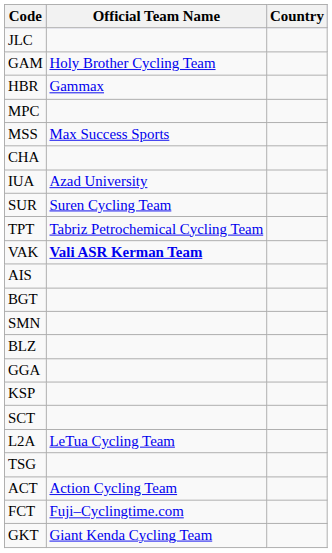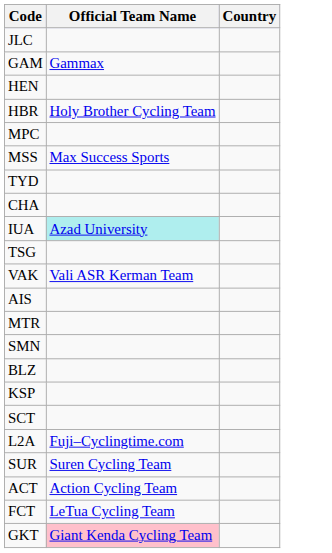GAM | Official Team Name: Holy Brother Cycling Team -> Gammax
+ row: HEN
HBR | Official Team Name: Gammax -> Holy Brother Cycling Team
+ row: TYD
IUA | Official Team Name: no background -> paleturquoise background
rows swapped: SUR <-> TSG
- row: TPT | Tabriz Petrochemical Cycling Team
VAK | Official Team Name: bold -> normal
- row: BGT
+ row: MTR
- row: GGA
L2A | Official Team Name: LeTua Cycling Team -> Fuji–Cyclingtime.com
FCT | Official Team Name: Fuji–Cyclingtime.com -> LeTua Cycling Team
GKT | Official Team Name: no background -> pink background
